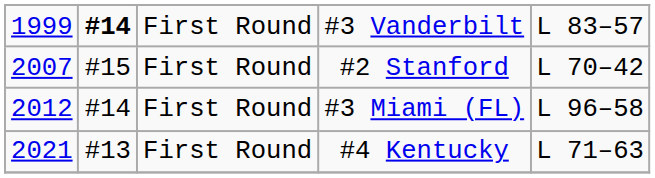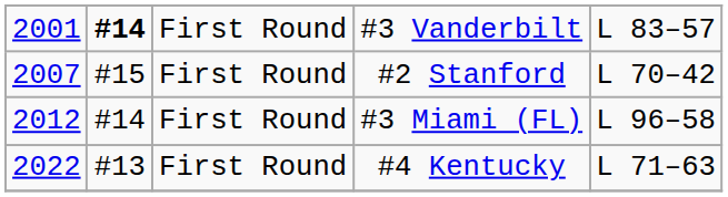#3 Vanderbilt | column 1: 1999 -> 2001
#4 Kentucky | column 1: 2021 -> 2022
